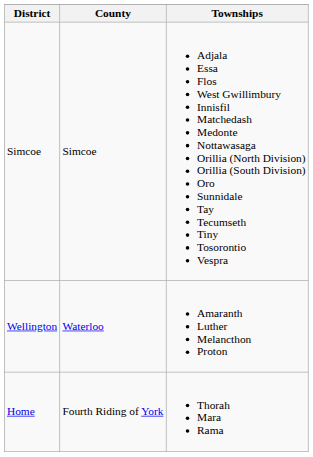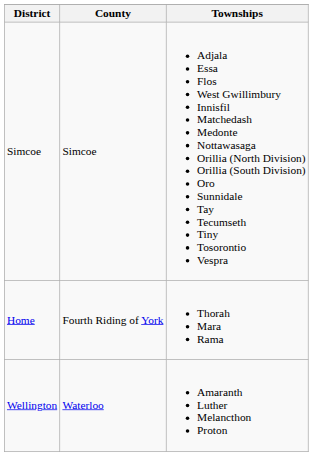rows swapped: Wellington <-> Home
